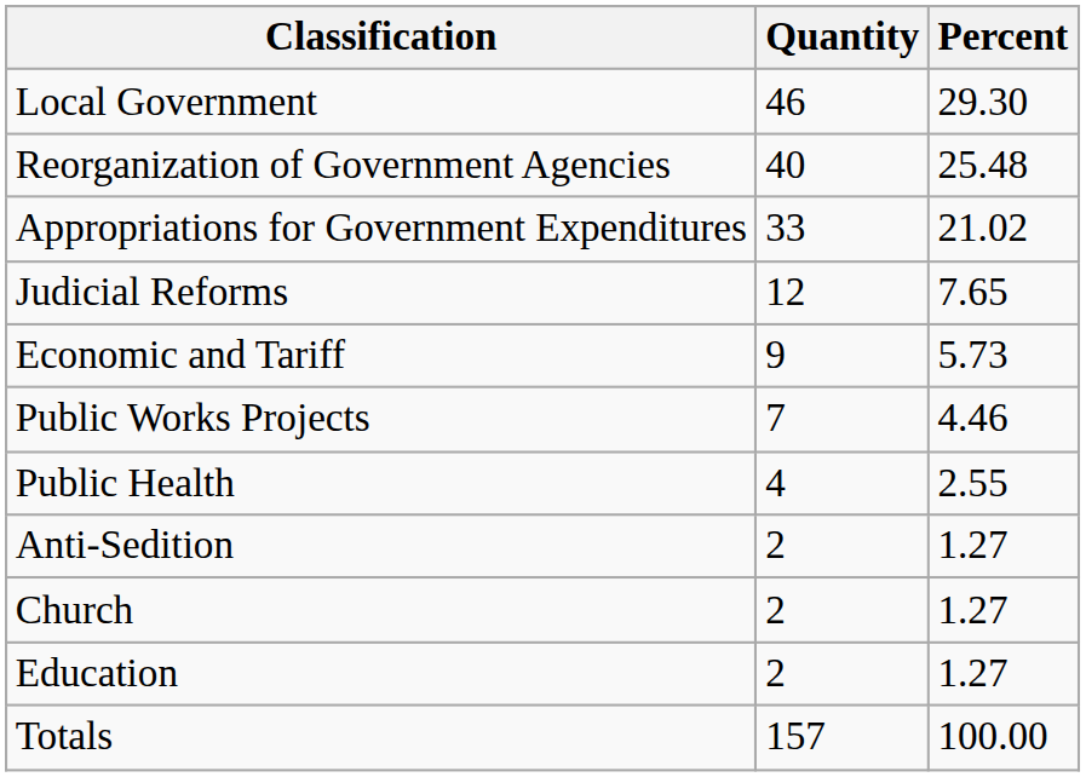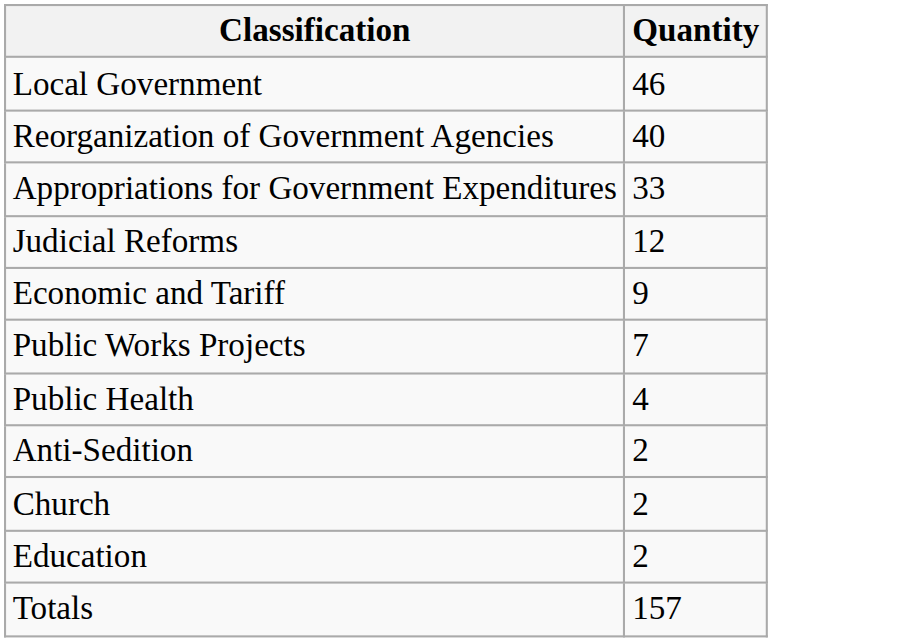- column: Percent | 29.30 | 25.48 | 21.02 | 7.65 | 5.73 | 4.46 | 2.55 | 1.27 | 1.27 | 1.27 | 100.00
